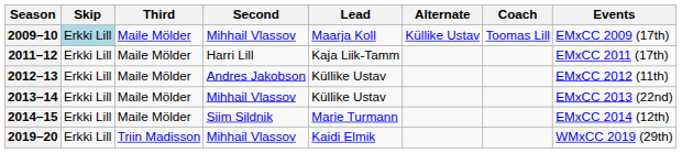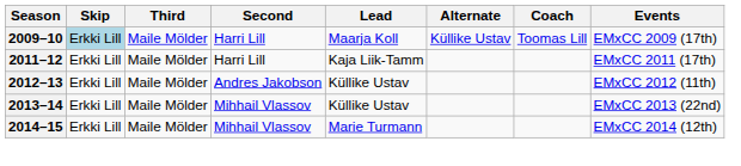2009–10 | Second: Mihhail Vlassov -> Harri Lill
2014–15 | Second: Siim Sildnik -> Mihhail Vlassov
- row: 2019–20 | Erkki Lill | Triin Madisson | Mihhail Vlassov | Kaidi Elmik | WMxCC 2019 (29th)
